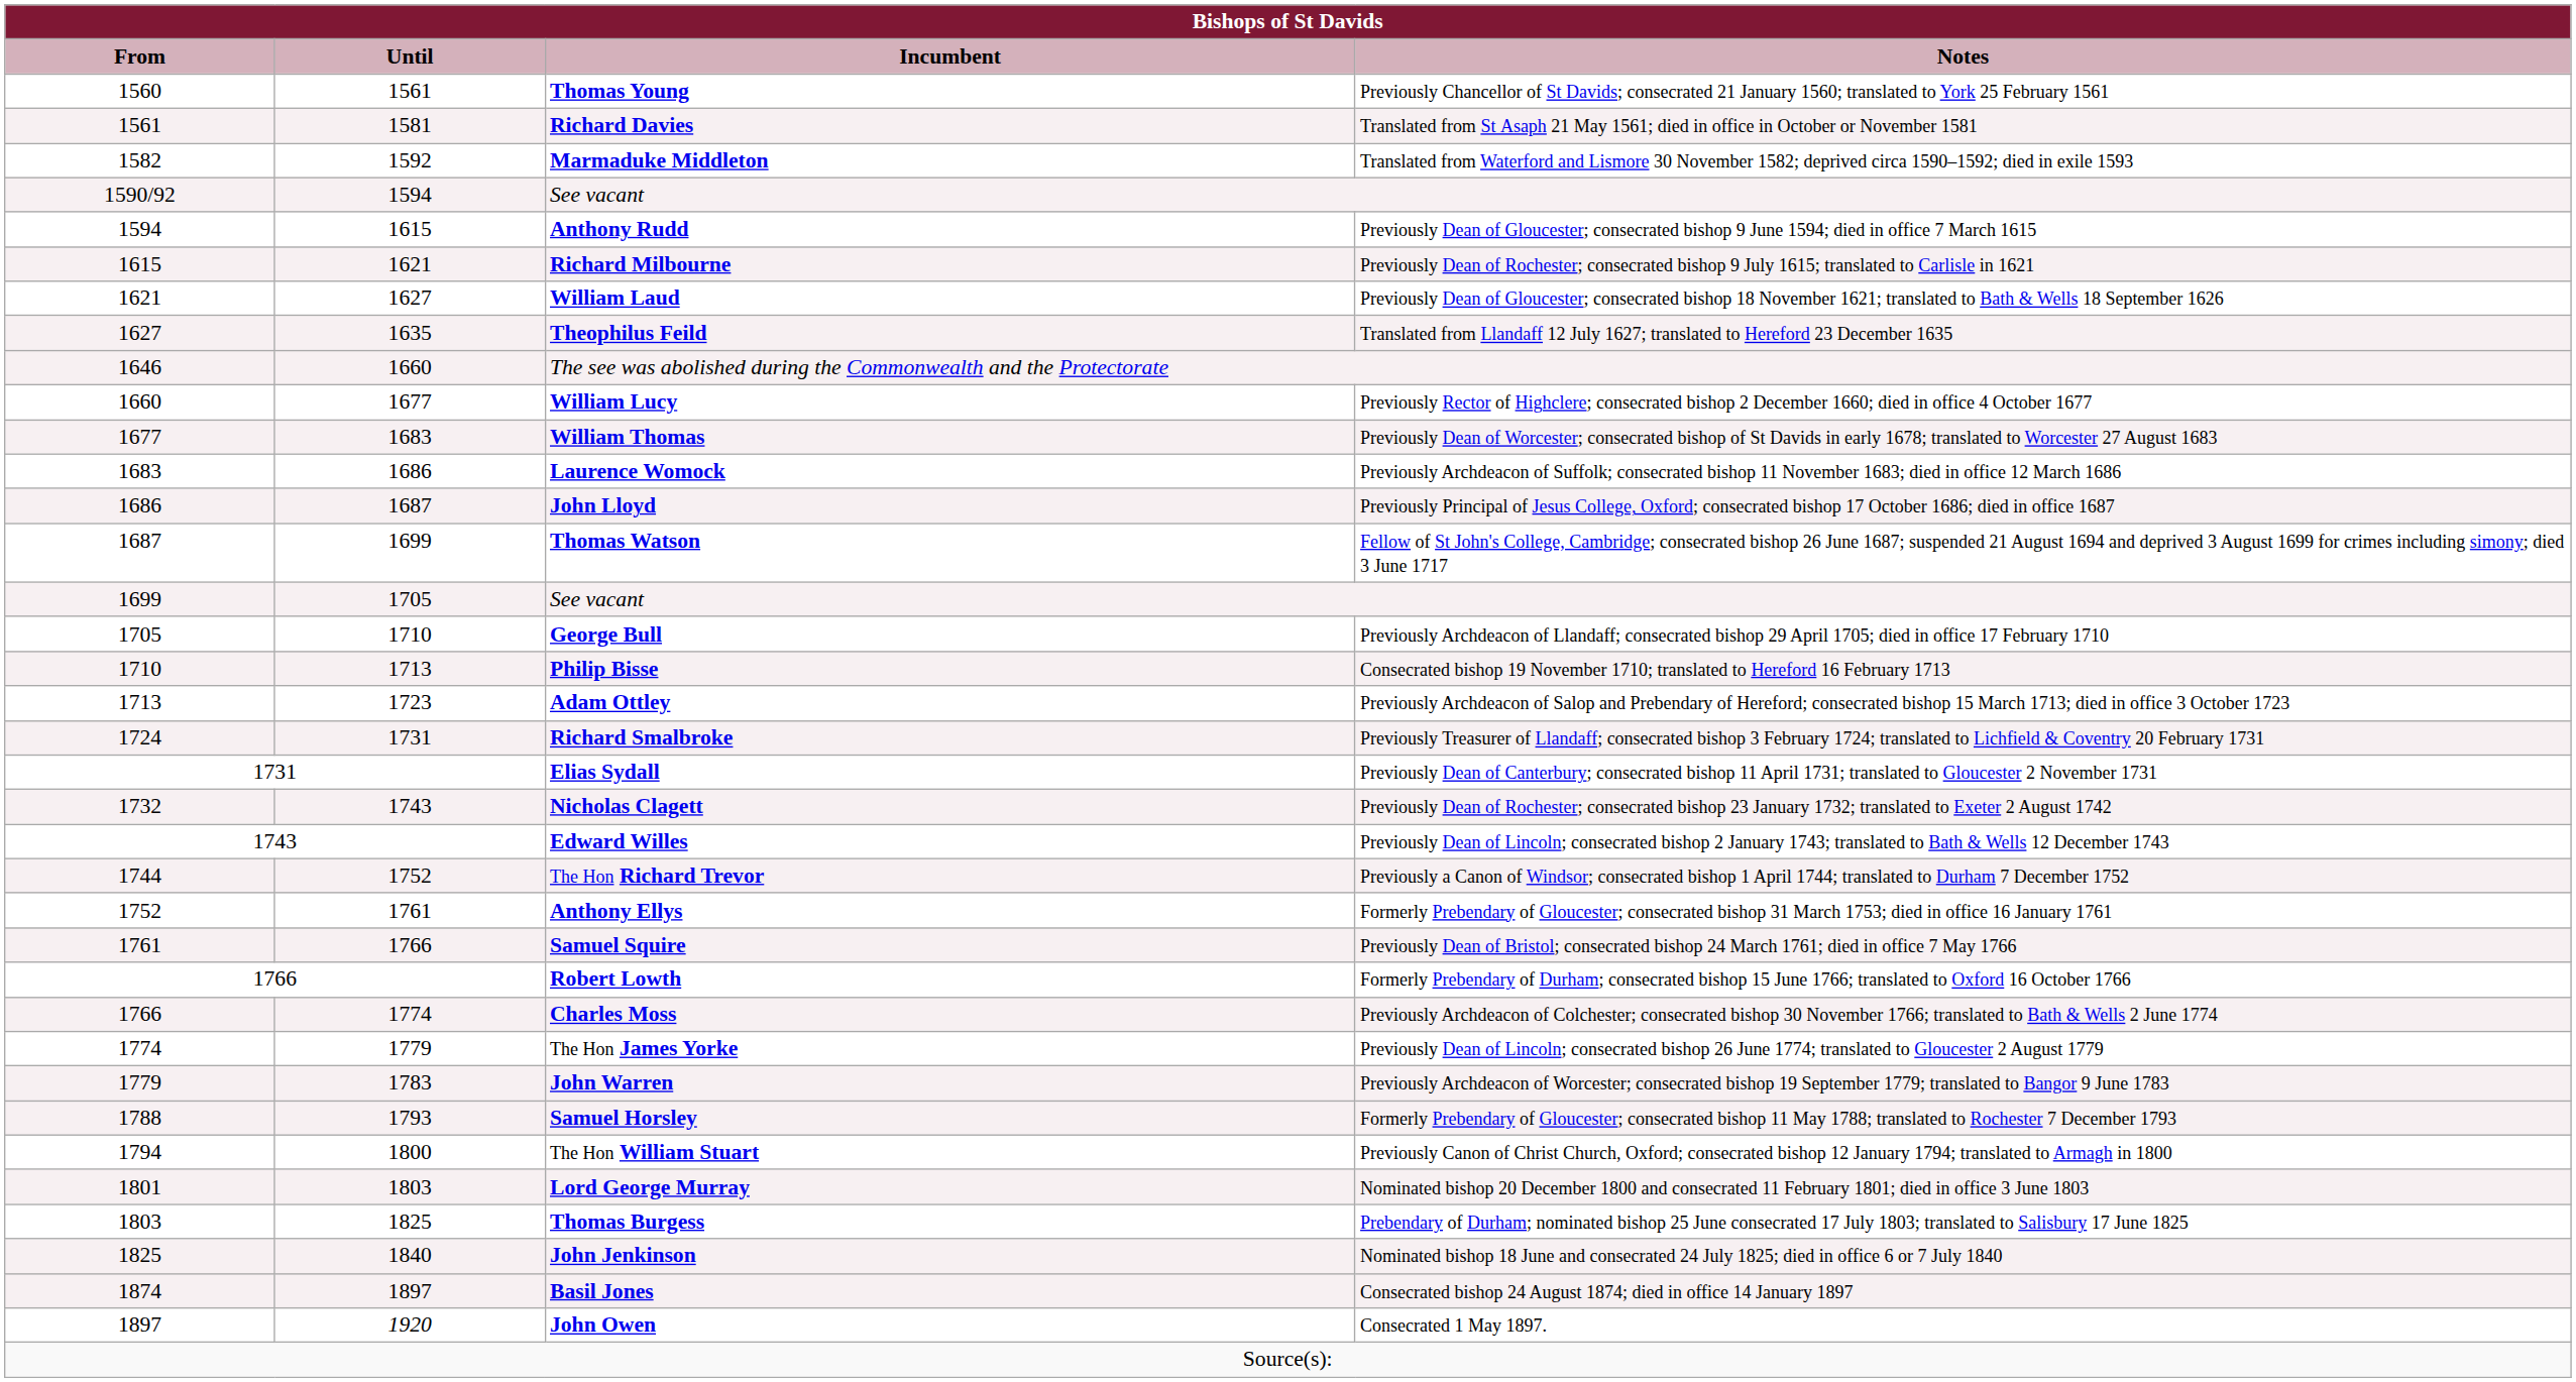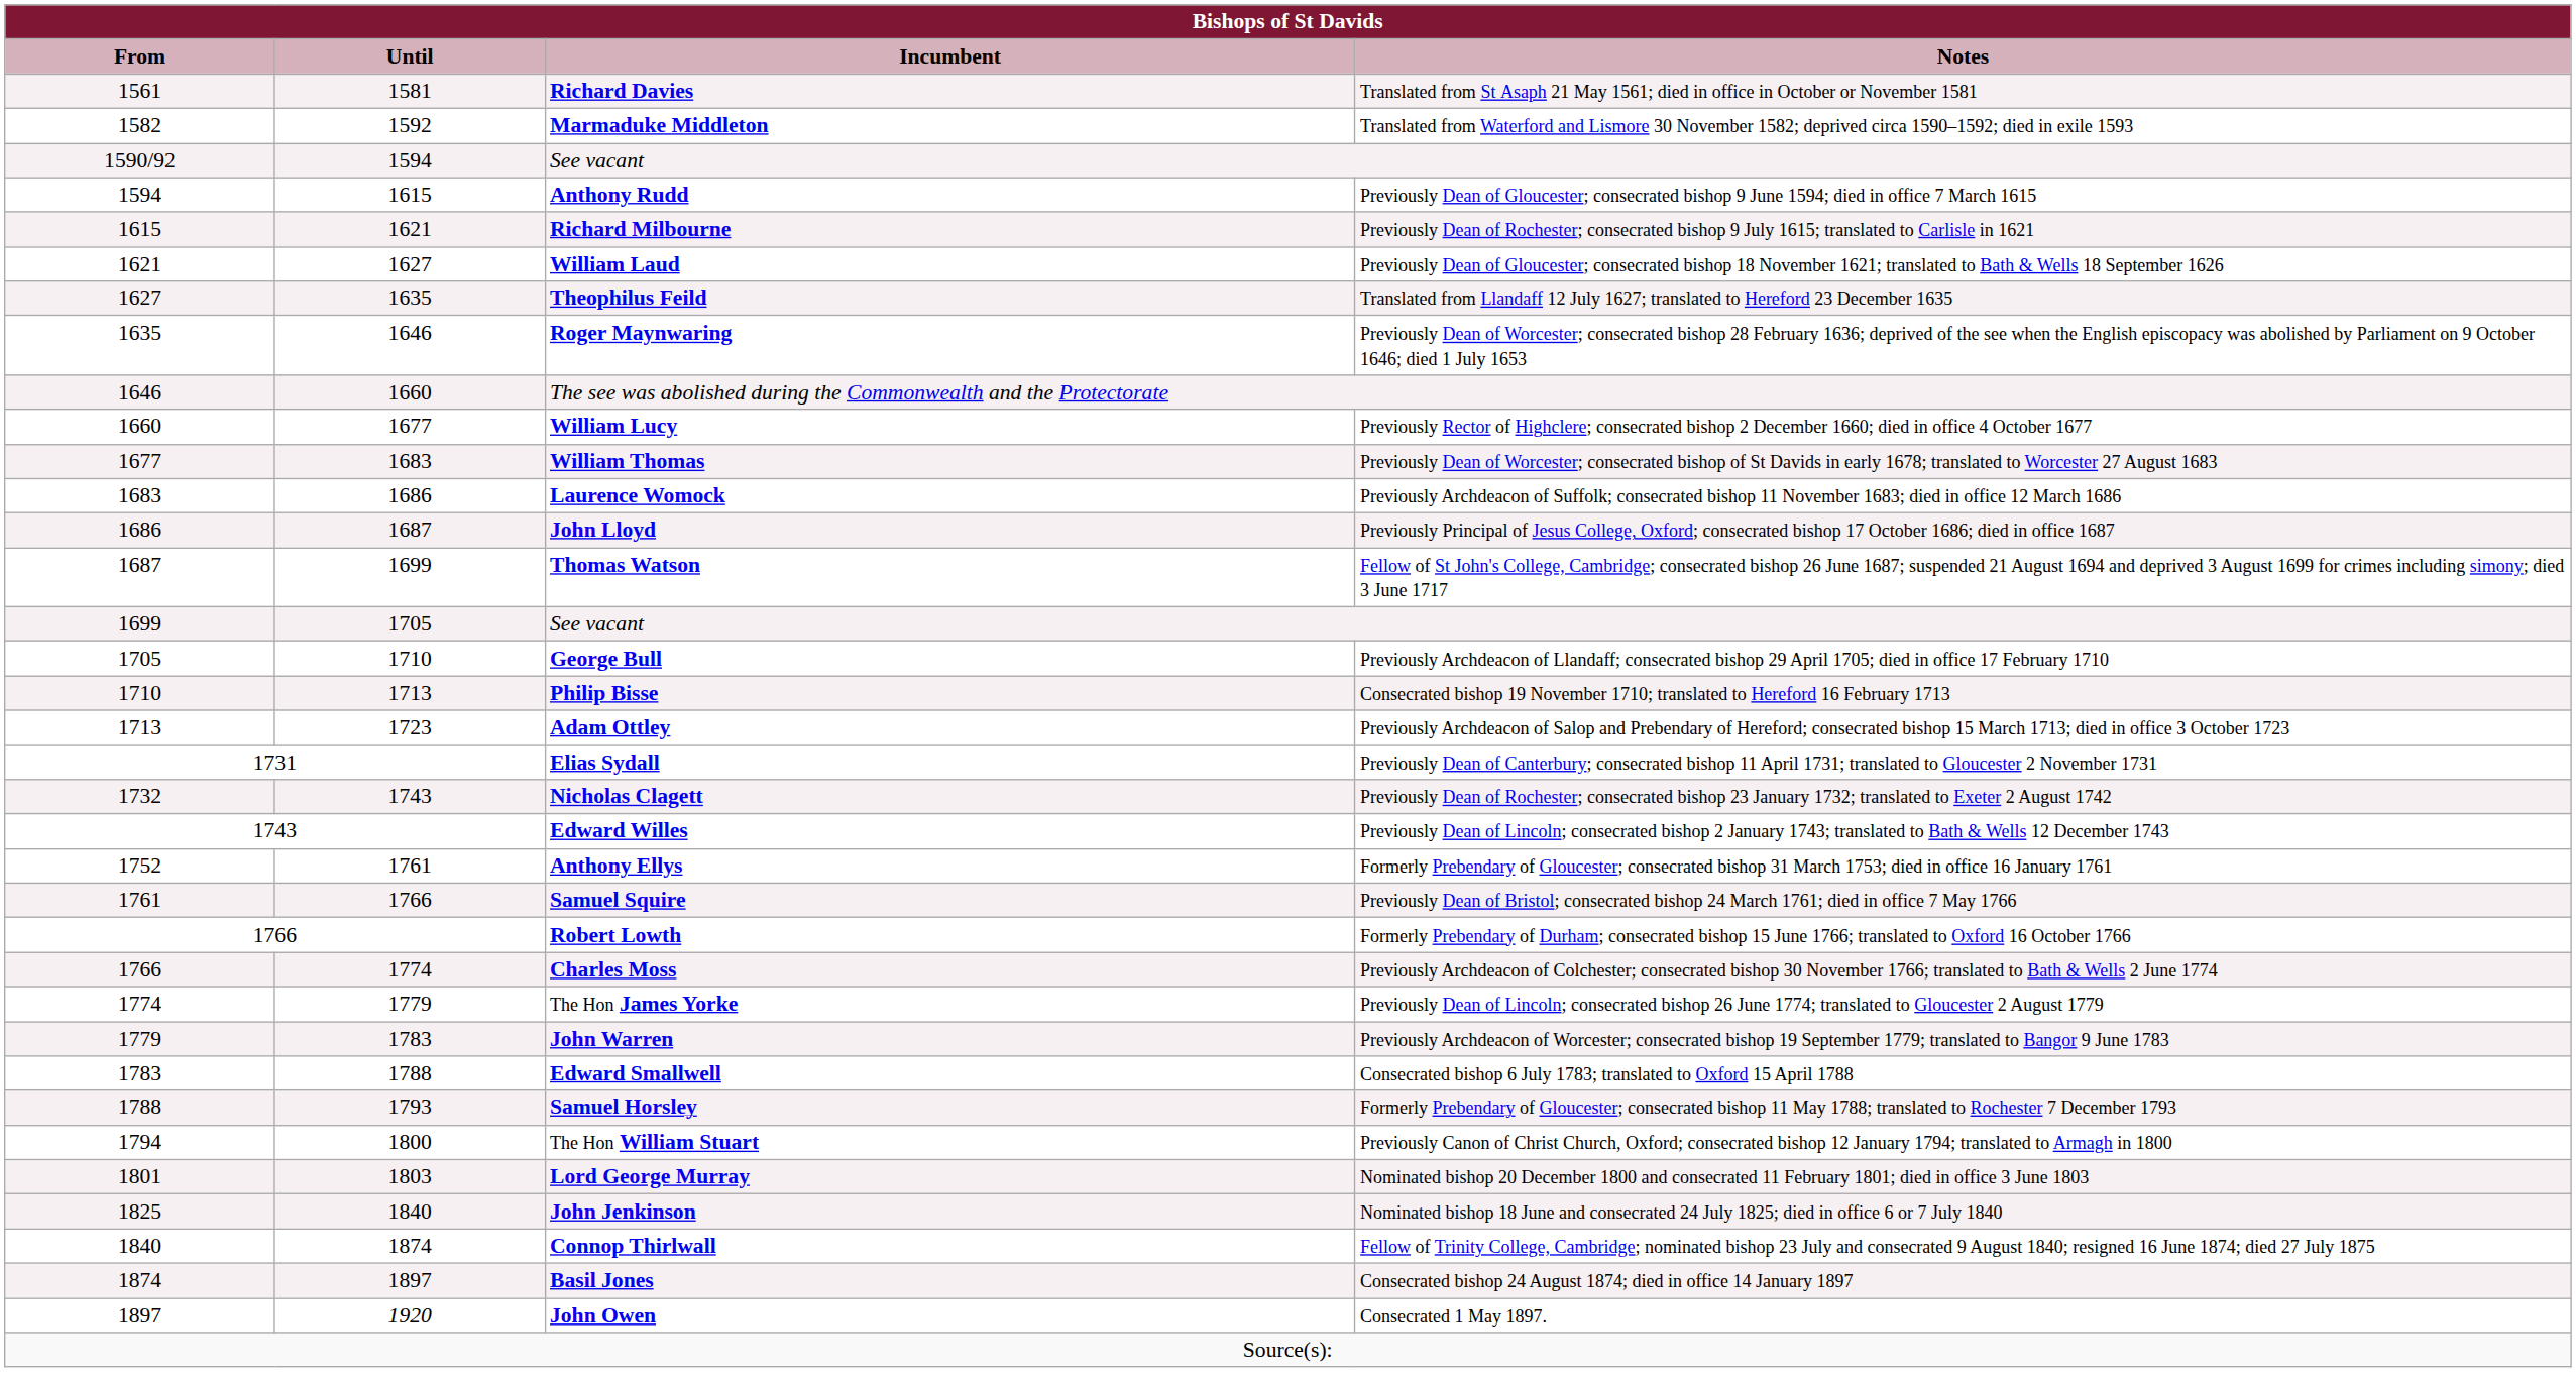- row: 1560 | 1561 | Thomas Young | Previously Chancellor of St Davids; consecrated 21 January 1560; translated to York 25 February 1561
+ row: 1635 | 1646 | Roger Maynwaring | Previously Dean of Worcester; consecrated bishop 28 February 1636; deprived of the see when the English episcopacy was abolished by Parliament on 9 October 1646; died 1 July 1653
- row: 1724 | 1731 | Richard Smalbroke | Previously Treasurer of Llandaff; consecrated bishop 3 February 1724; translated to Lichfield & Coventry 20 February 1731
- row: 1744 | 1752 | The Hon Richard Trevor | Previously a Canon of Windsor; consecrated bishop 1 April 1744; translated to Durham 7 December 1752
+ row: 1783 | 1788 | Edward Smallwell | Consecrated bishop 6 July 1783; translated to Oxford 15 April 1788
- row: 1803 | 1825 | Thomas Burgess | Prebendary of Durham; nominated bishop 25 June consecrated 17 July 1803; translated to Salisbury 17 June 1825
+ row: 1840 | 1874 | Connop Thirlwall | Fellow of Trinity College, Cambridge; nominated bishop 23 July and consecrated 9 August 1840; resigned 16 June 1874; died 27 July 1875
